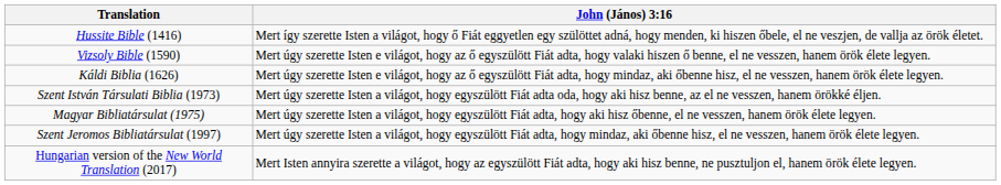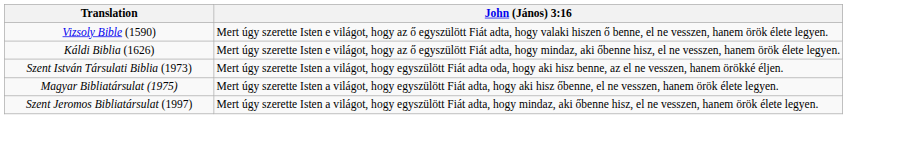- row: Hussite Bible (1416) | Mert így szerette Isten a világot, hogy ő Fiát eggyetlen egy szülöttet adná, hogy menden, ki hiszen őbele, el ne veszjen, de vallja az örök életet.
- row: Hungarian version of the New World Translation (2017) | Mert Isten annyira szerette a világot, hogy az egyszülött Fiát adta, hogy aki hisz benne, ne pusztuljon el, hanem örök élete legyen.
